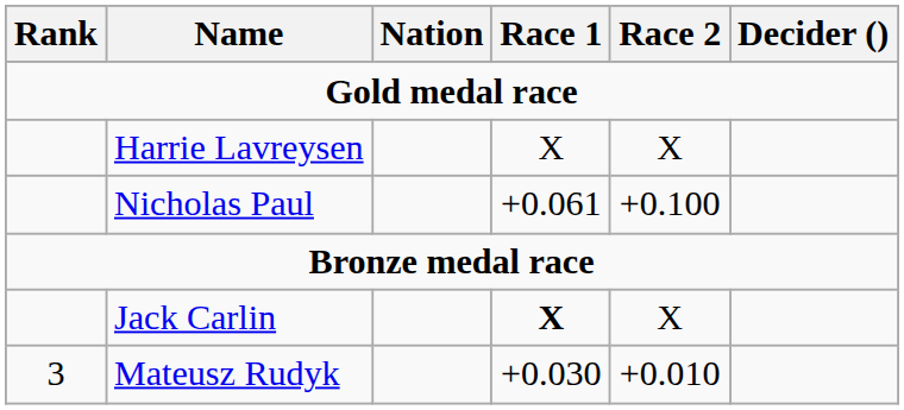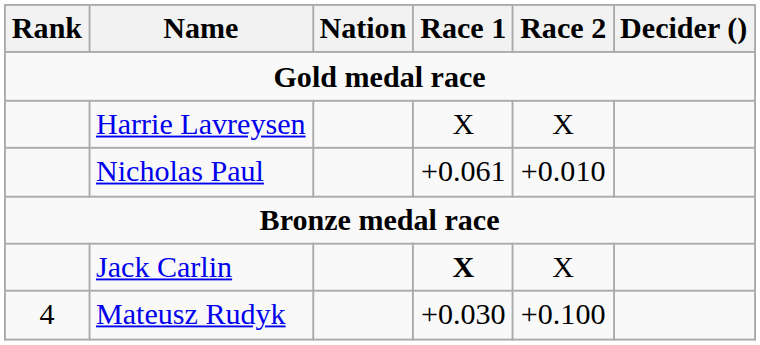Nicholas Paul | Race 2: +0.100 -> +0.010
Mateusz Rudyk | Rank: 3 -> 4
Mateusz Rudyk | Race 2: +0.010 -> +0.100
